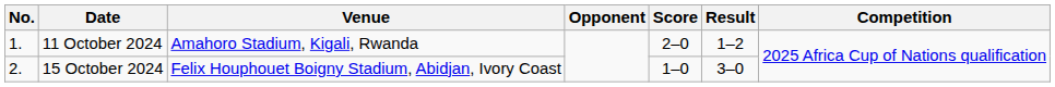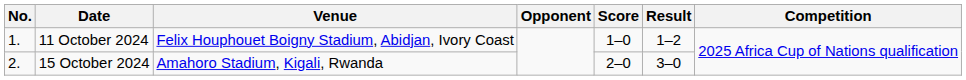11 October 2024 | Venue: Amahoro Stadium, Kigali, Rwanda -> Felix Houphouet Boigny Stadium, Abidjan, Ivory Coast
11 October 2024 | Score: 2–0 -> 1–0
15 October 2024 | Venue: Felix Houphouet Boigny Stadium, Abidjan, Ivory Coast -> Amahoro Stadium, Kigali, Rwanda
15 October 2024 | Score: 1–0 -> 2–0
